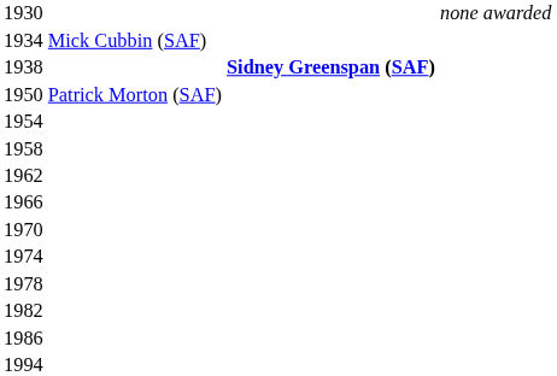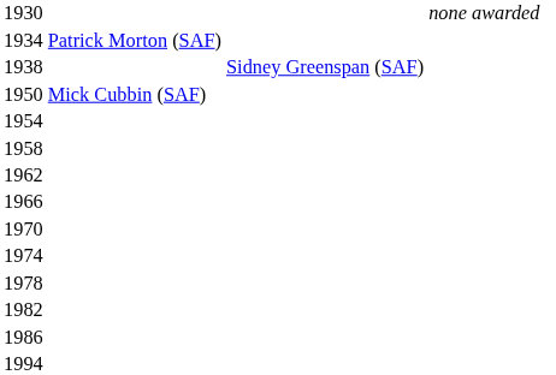1934 | column 2: Mick Cubbin (SAF) -> Patrick Morton (SAF)
1938 | column 3: bold -> normal
1950 | column 2: Patrick Morton (SAF) -> Mick Cubbin (SAF)
